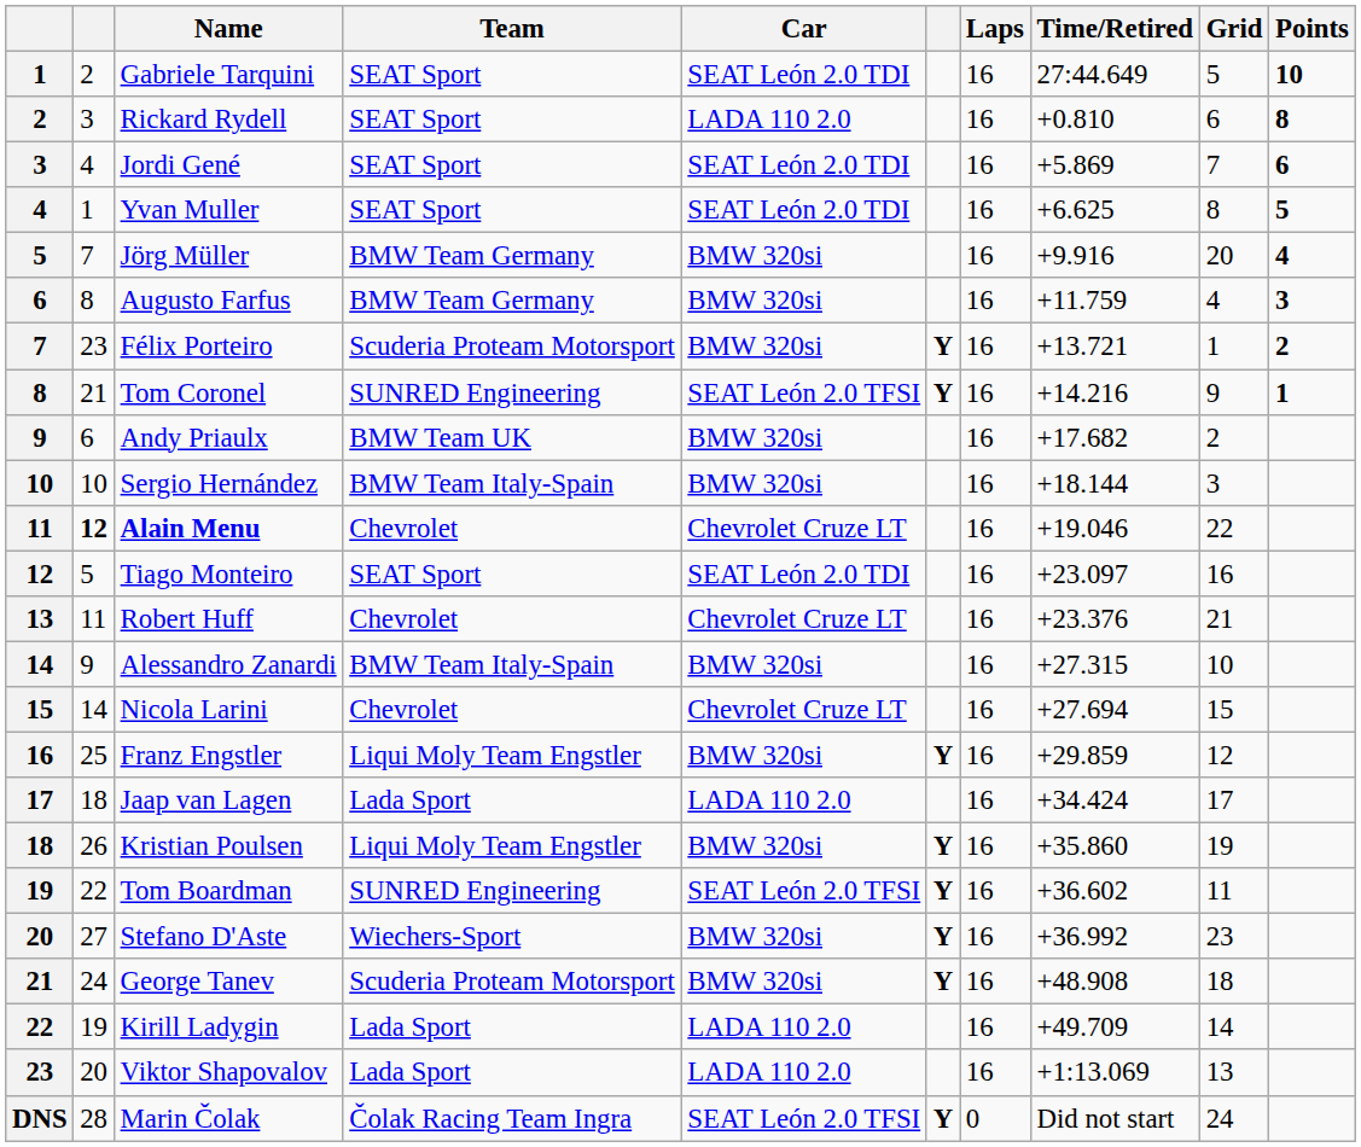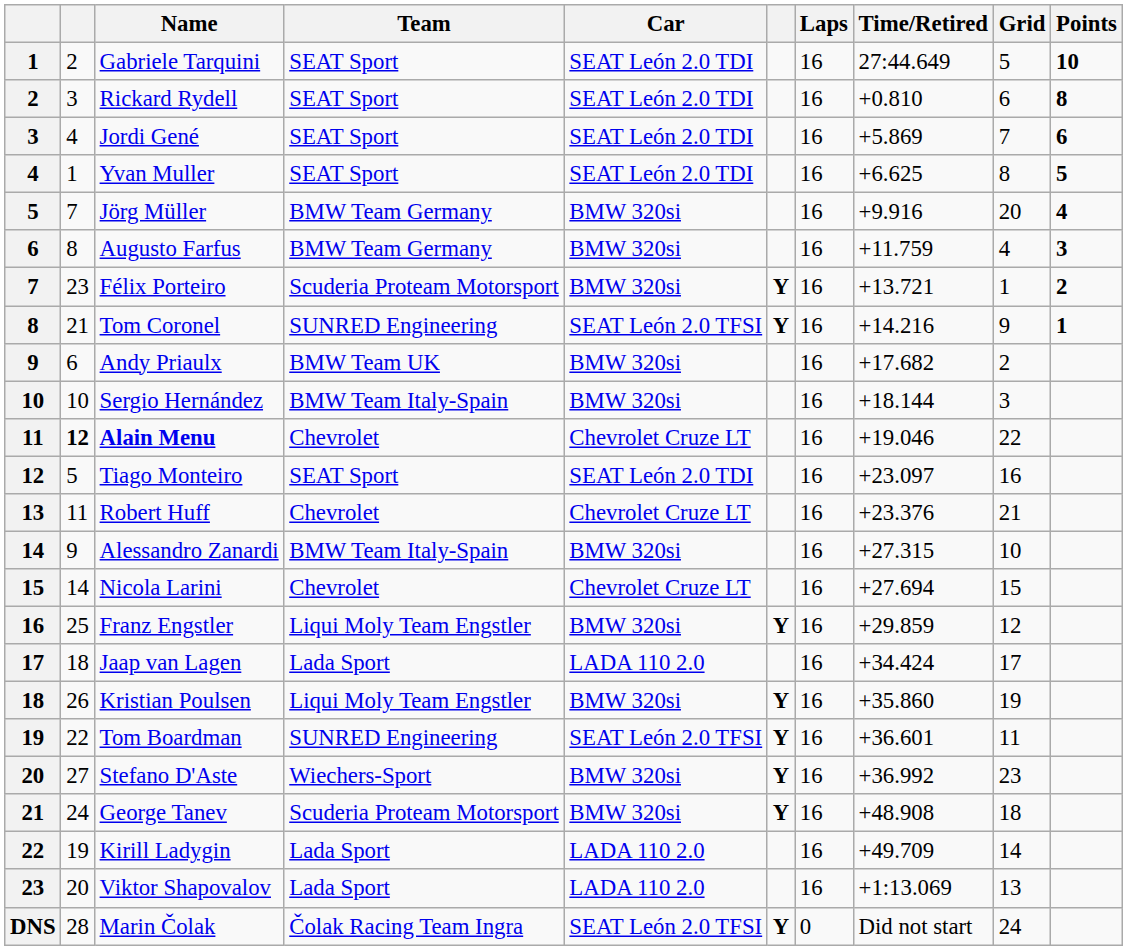Rickard Rydell | Car: LADA 110 2.0 -> SEAT León 2.0 TDI
Tom Boardman | Time/Retired: +36.602 -> +36.601
